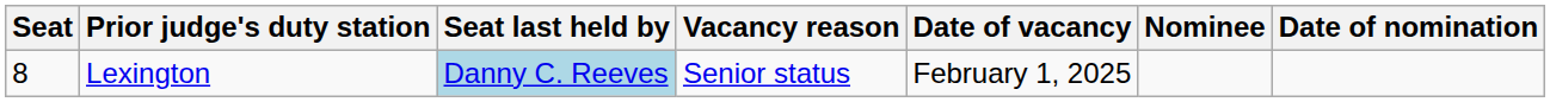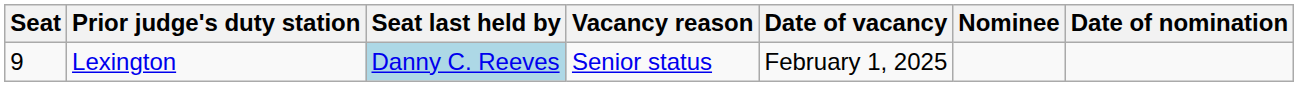Lexington | Seat: 8 -> 9
